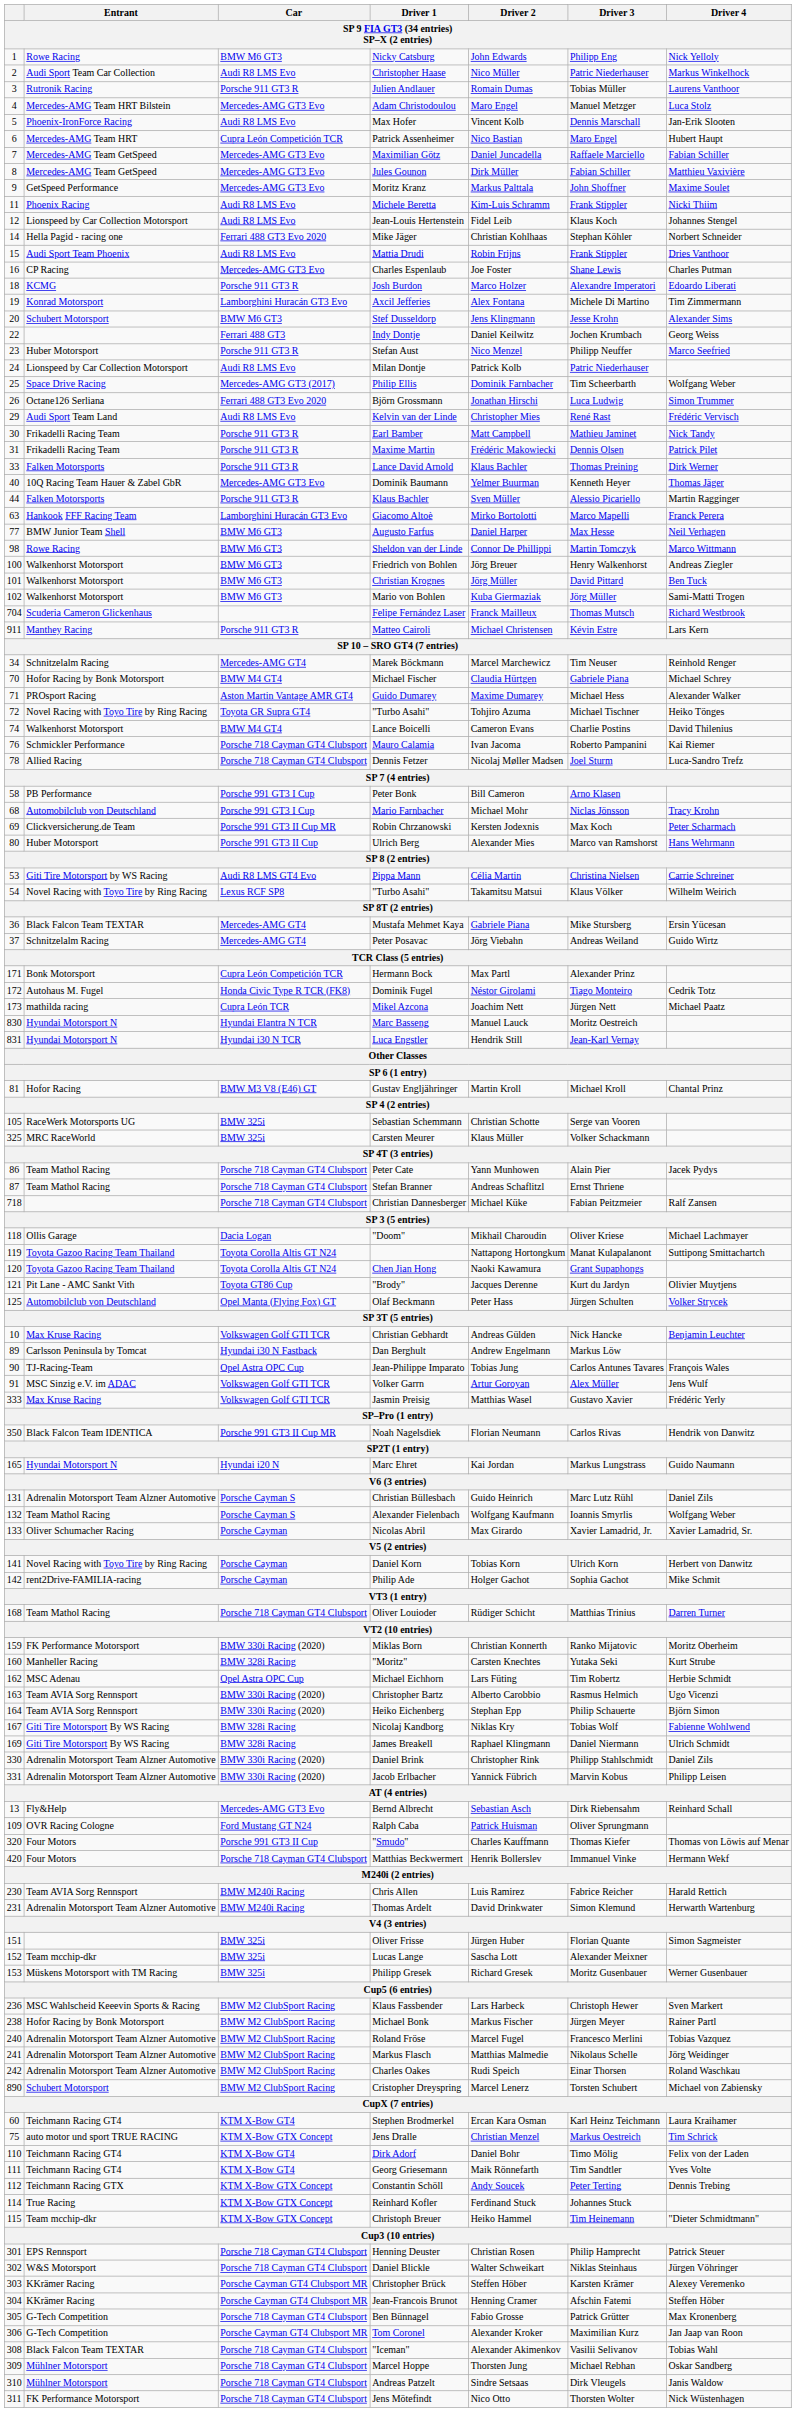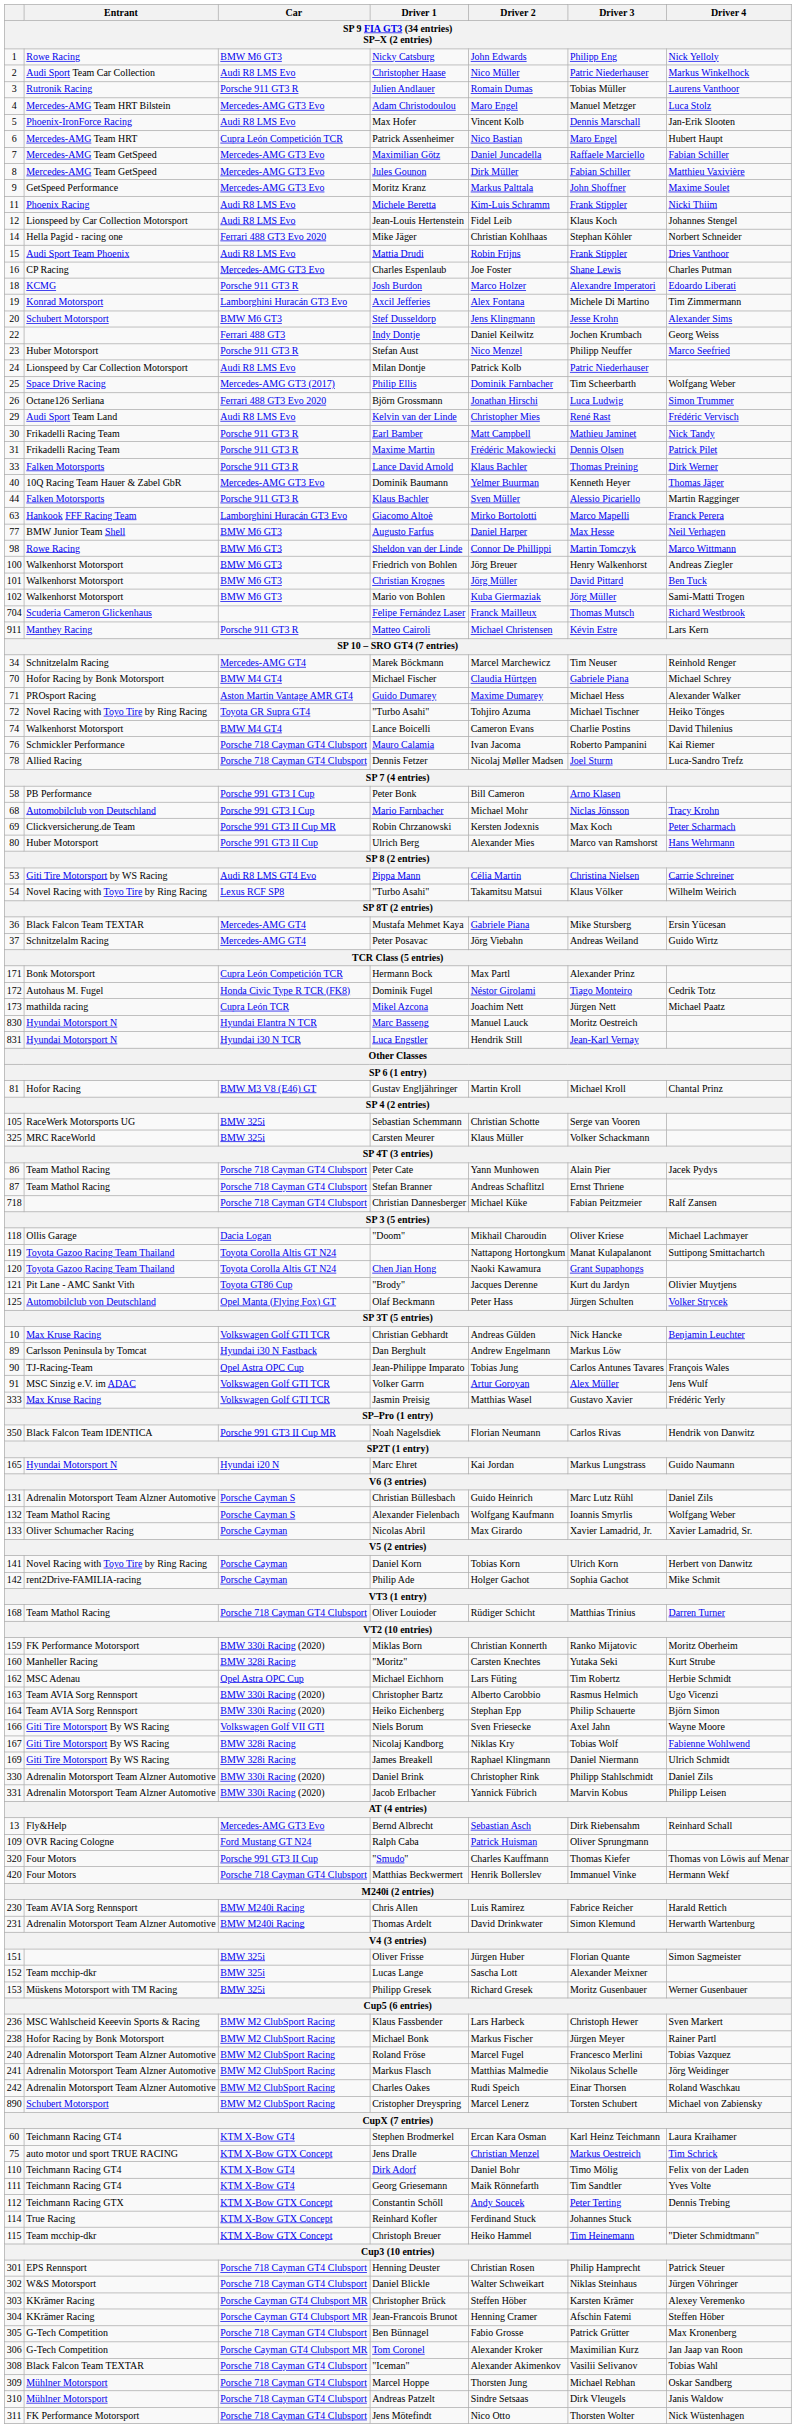+ row: 166 | Giti Tire Motorsport By WS Racing | Volkswagen Golf VII GTI | Niels Borum | Sven Friesecke | Axel Jahn | Wayne Moore
